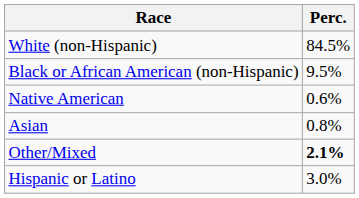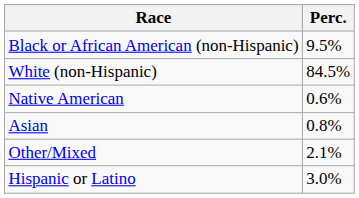rows swapped: White (non-Hispanic) <-> Black or African American (non-Hispanic)
Other/Mixed | Perc.: bold -> normal
